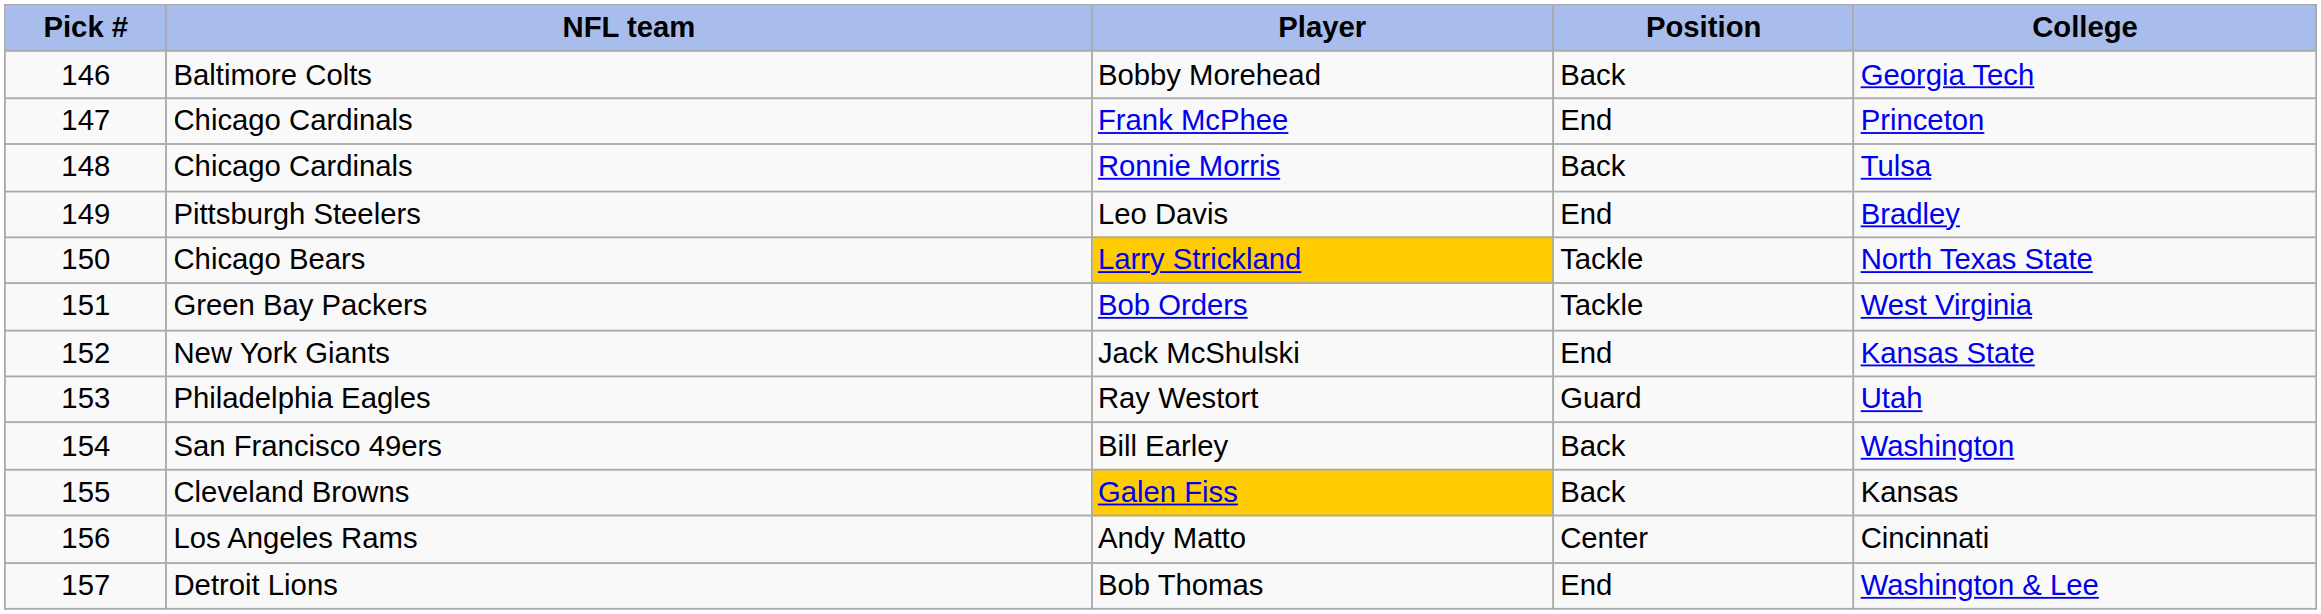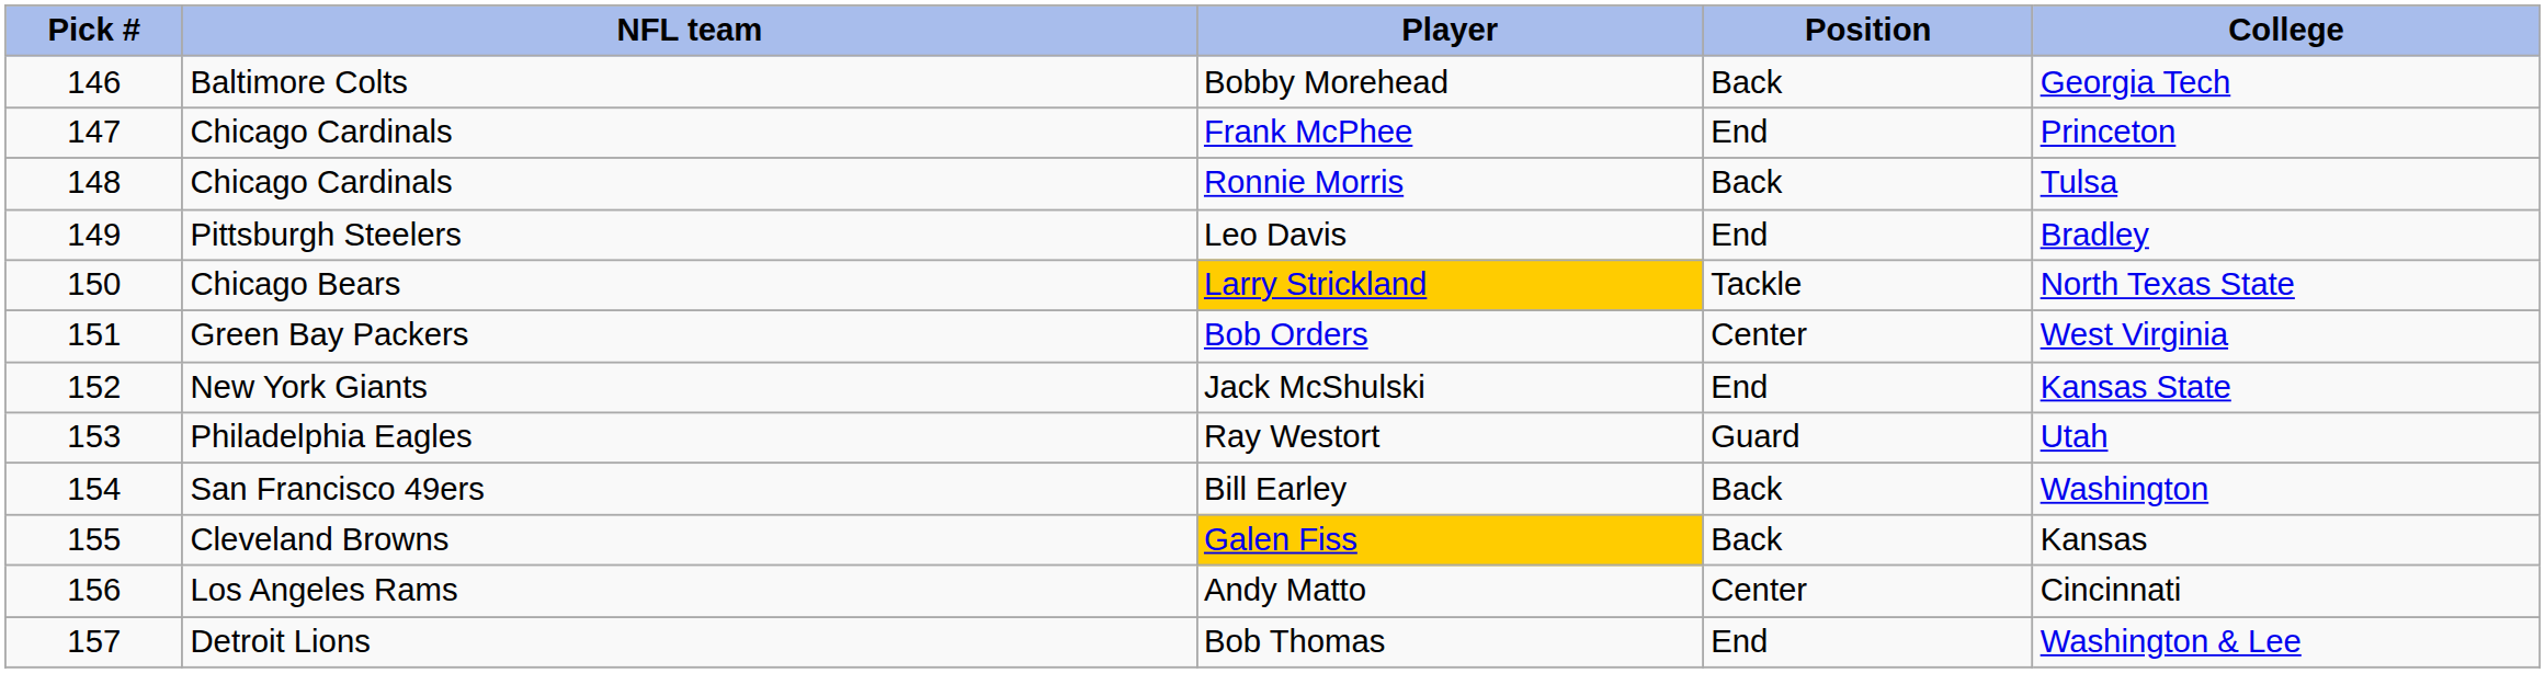Bob Orders | Position: Tackle -> Center
